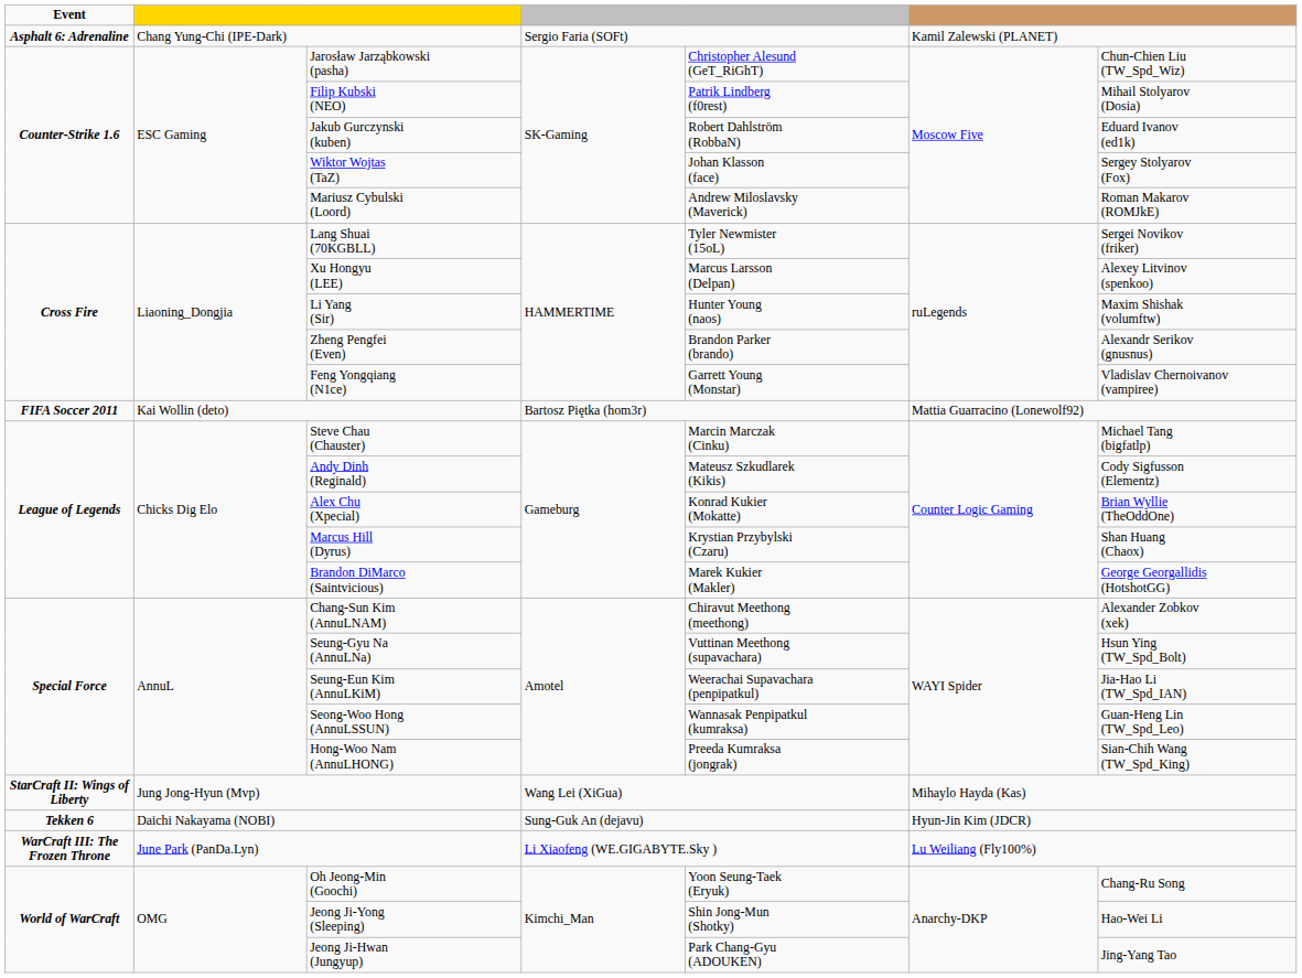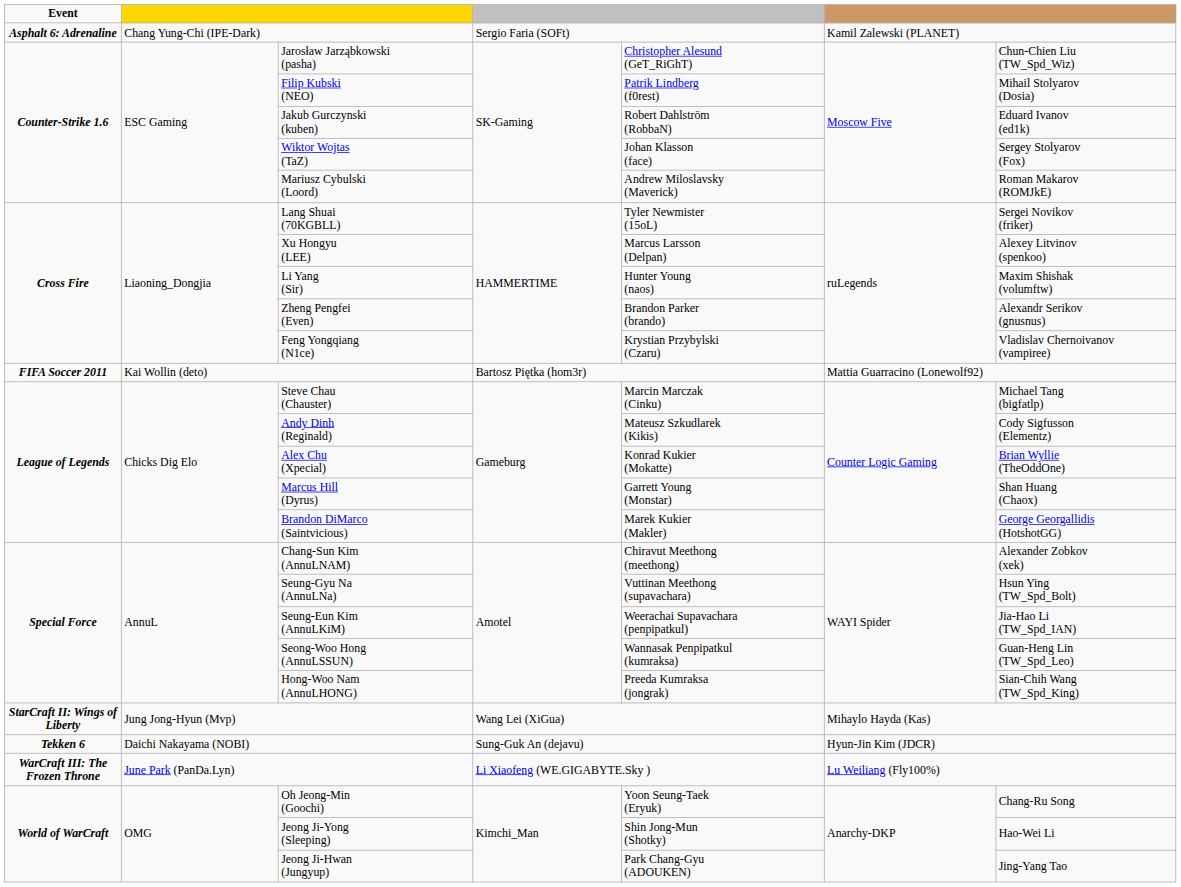Feng Yongqiang (N1ce) | column 5: Garrett Young (Monstar) -> Krystian Przybylski (Czaru)
Marcus Hill (Dyrus) | column 5: Krystian Przybylski (Czaru) -> Garrett Young (Monstar)
